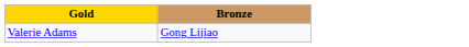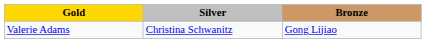+ column: Silver | Christina Schwanitz
